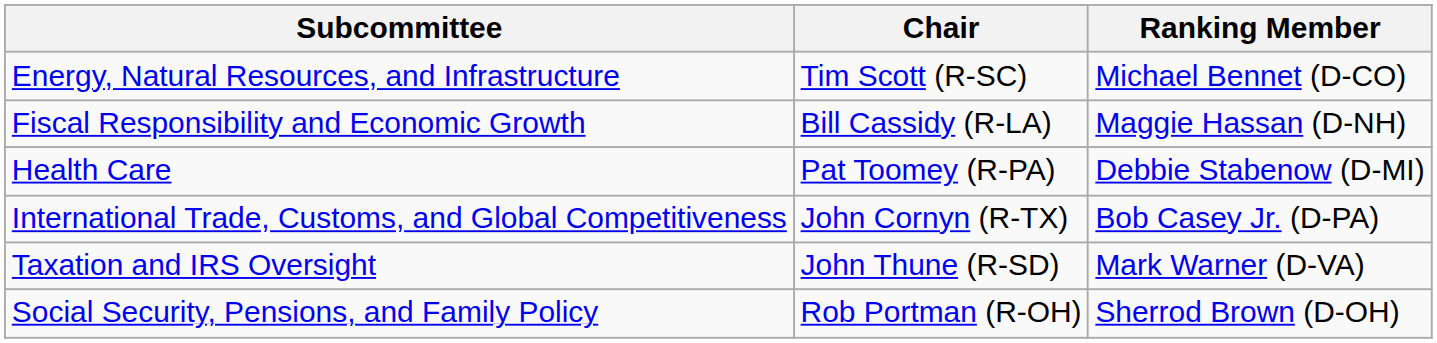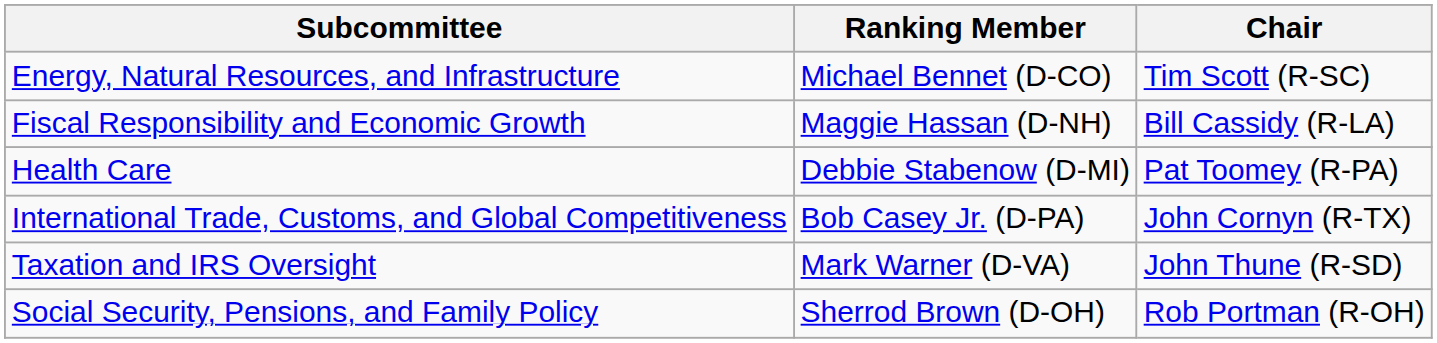columns swapped: Chair <-> Ranking Member
